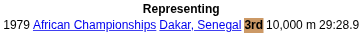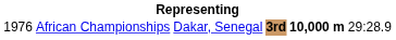African Championships | column 1: 1979 -> 1976
African Championships | column 5: normal -> bold
